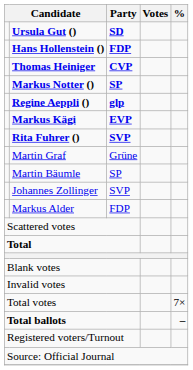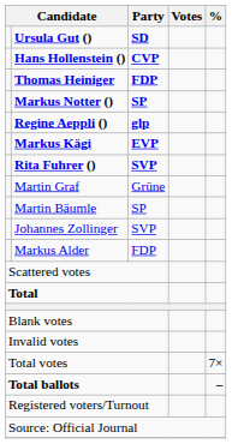Hans Hollenstein () | Party: FDP -> CVP
Thomas Heiniger | Party: CVP -> FDP
